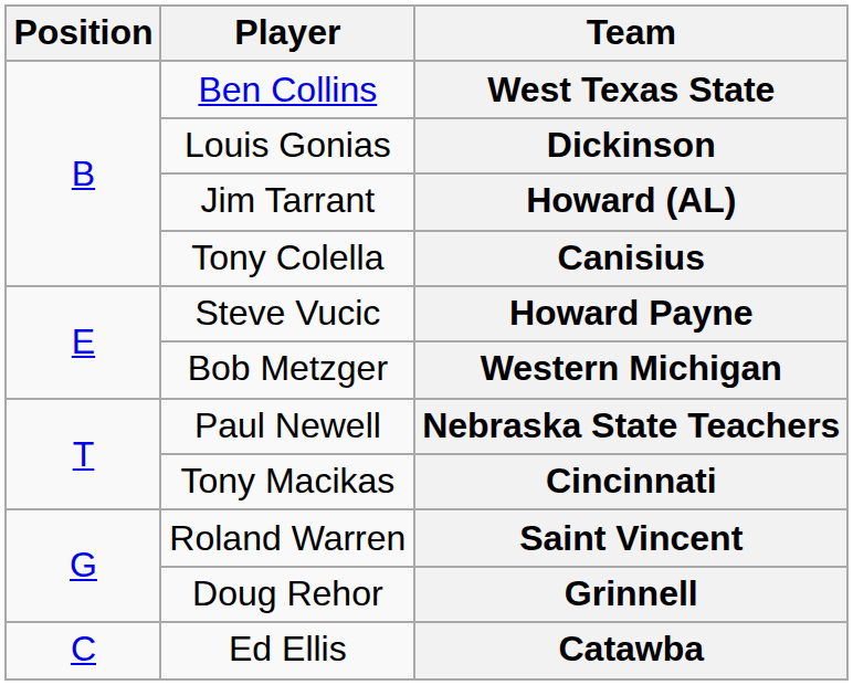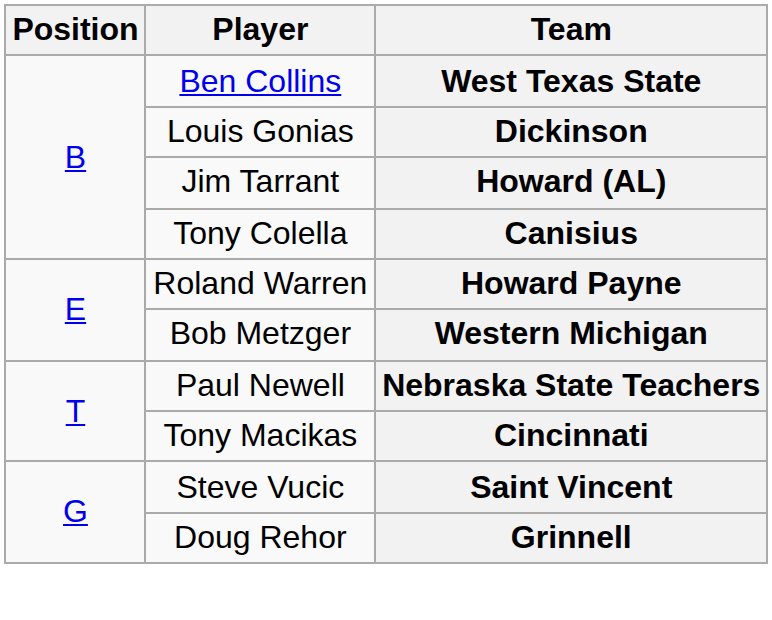Howard Payne | Player: Steve Vucic -> Roland Warren
Saint Vincent | Player: Roland Warren -> Steve Vucic
- row: C | Ed Ellis | Catawba
